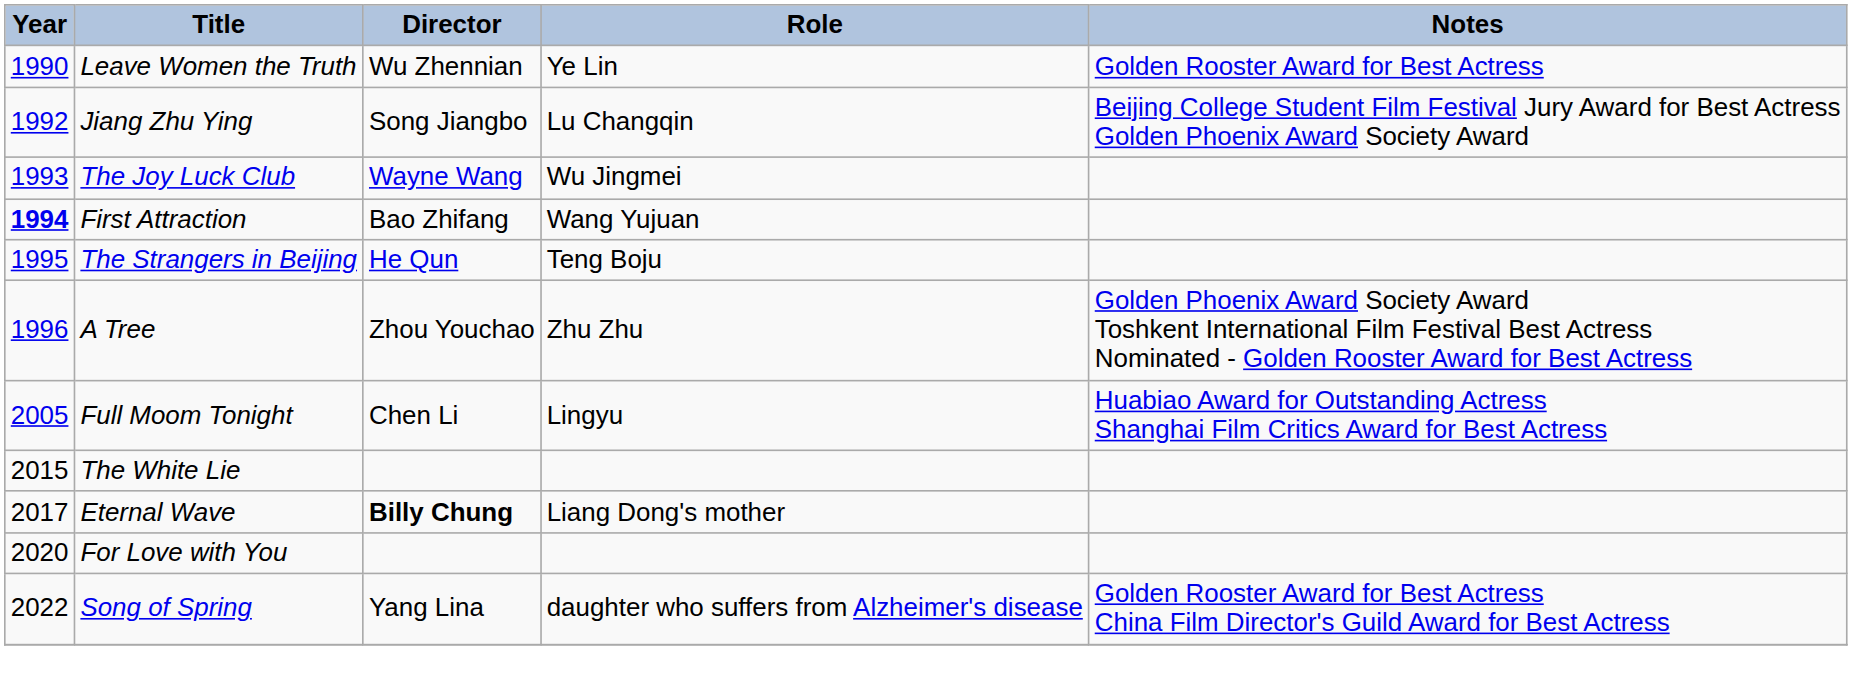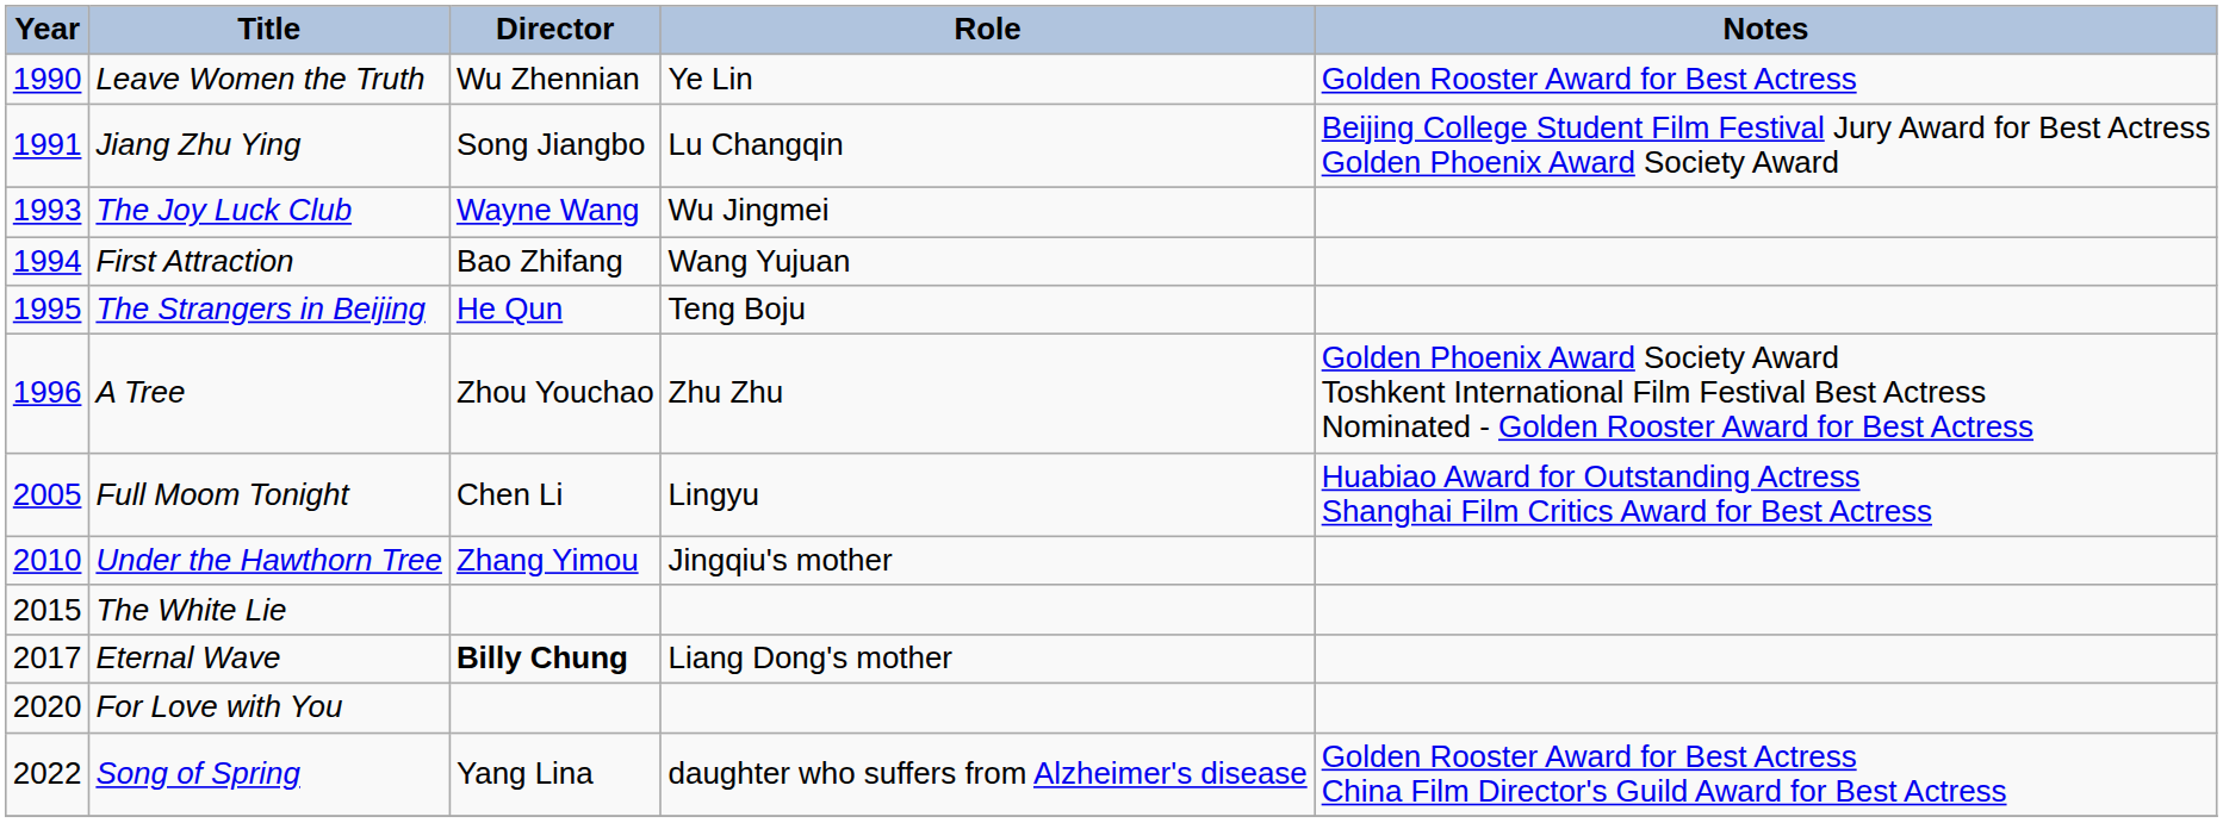Jiang Zhu Ying | Year: 1992 -> 1991
First Attraction | Year: bold -> normal
+ row: 2010 | Under the Hawthorn Tree | Zhang Yimou | Jingqiu's mother
